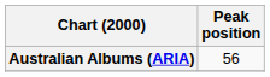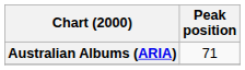Australian Albums (ARIA) | Peak position: 56 -> 71
